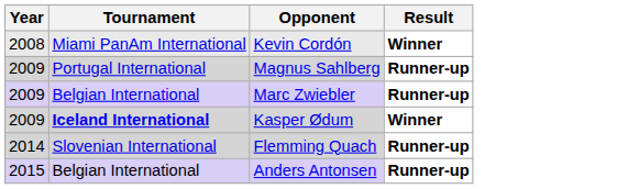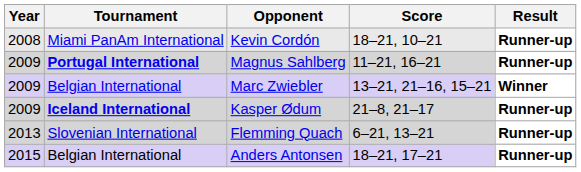+ column: Score | 18–21, 10–21 | 11–21, 16–21 | 13–21, 21–16, 15–21 | 21–8, 21–17 | 6–21, 13–21 | 18–21, 17–21
Kevin Cordón | Result: Winner -> Runner-up
Magnus Sahlberg | Tournament: normal -> bold
Marc Zwiebler | Result: Runner-up -> Winner
Kasper Ødum | Result: Winner -> Runner-up
Flemming Quach | Year: 2014 -> 2013
